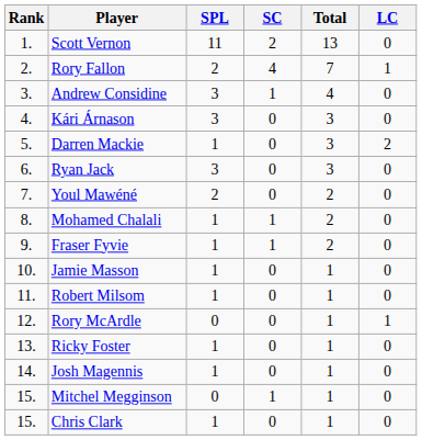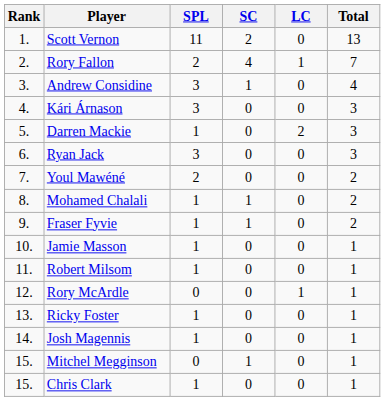columns swapped: LC <-> Total
